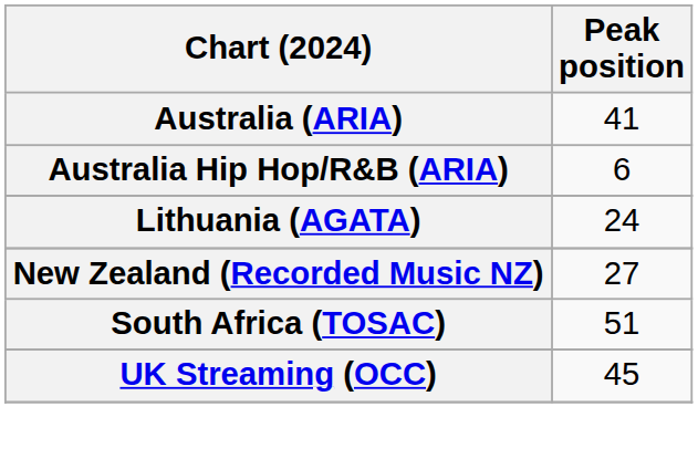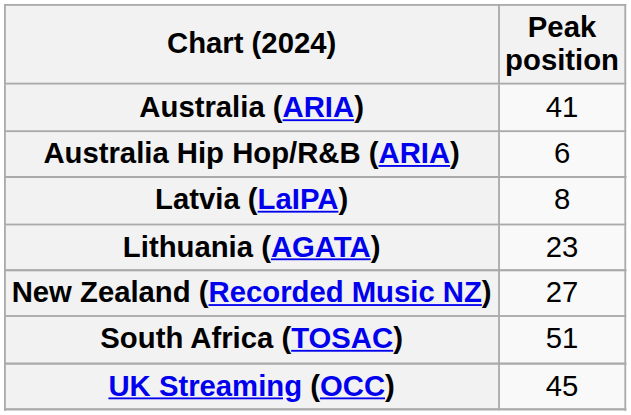+ row: Latvia (LaIPA) | 8
Lithuania (AGATA) | Peak position: 24 -> 23
